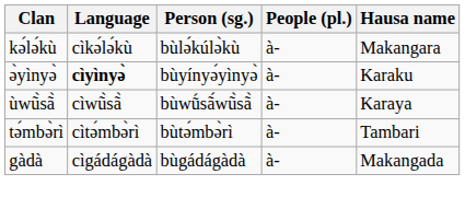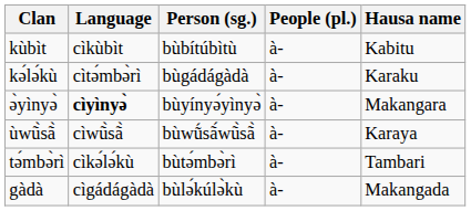+ row: kùbìt | cìkùbìt | bùbítúbìtù | à- | Kabitu
kə́lə́kù | Language: cìkə́lə́kù -> cìtə́mbə̀rì
kə́lə́kù | Person (sg.): bùlə́kúlə̀kù -> bùgádágàdà
kə́lə́kù | Hausa name: Makangara -> Karaku
ə̀yìnyə̀ | Hausa name: Karaku -> Makangara
tə́mbə̀rì | Language: cìtə́mbə̀rì -> cìkə́lə́kù
gàdà | Person (sg.): bùgádágàdà -> bùlə́kúlə̀kù
